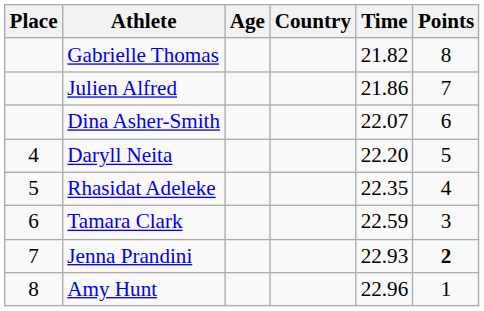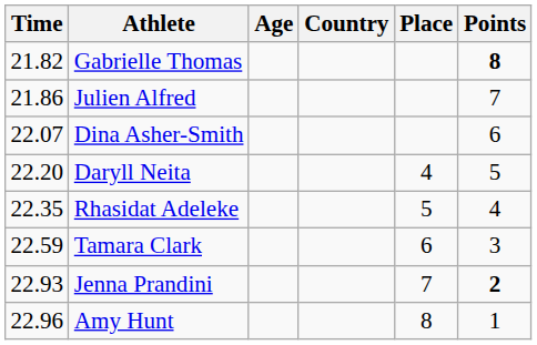columns swapped: Place <-> Time
Gabrielle Thomas | Points: normal -> bold
